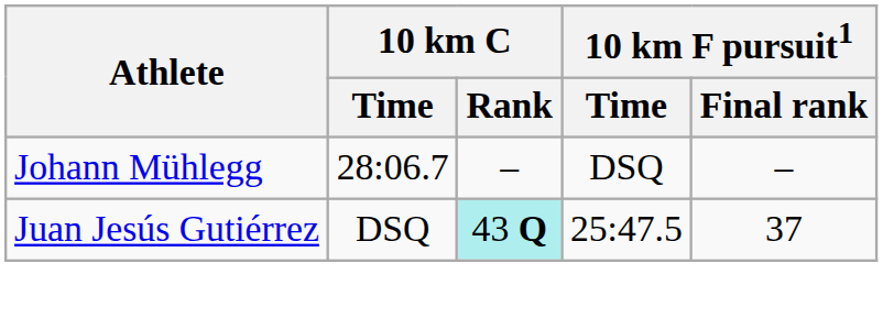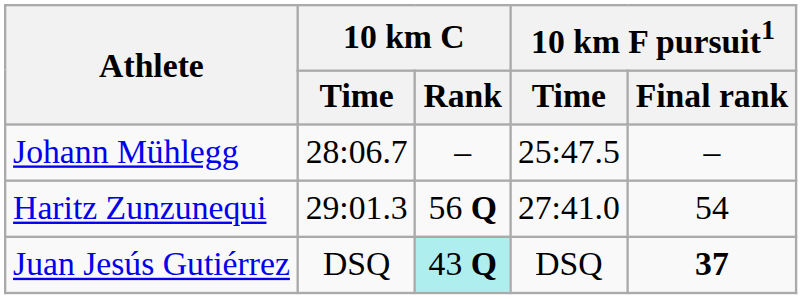Johann Mühlegg | 10 km F pursuit1 / Time: DSQ -> 25:47.5
+ row: Haritz Zunzunequi | 29:01.3 | 56 Q | 27:41.0 | 54
Juan Jesús Gutiérrez | 10 km F pursuit1 / Time: 25:47.5 -> DSQ
Juan Jesús Gutiérrez | 10 km F pursuit1 / Final rank: normal -> bold
